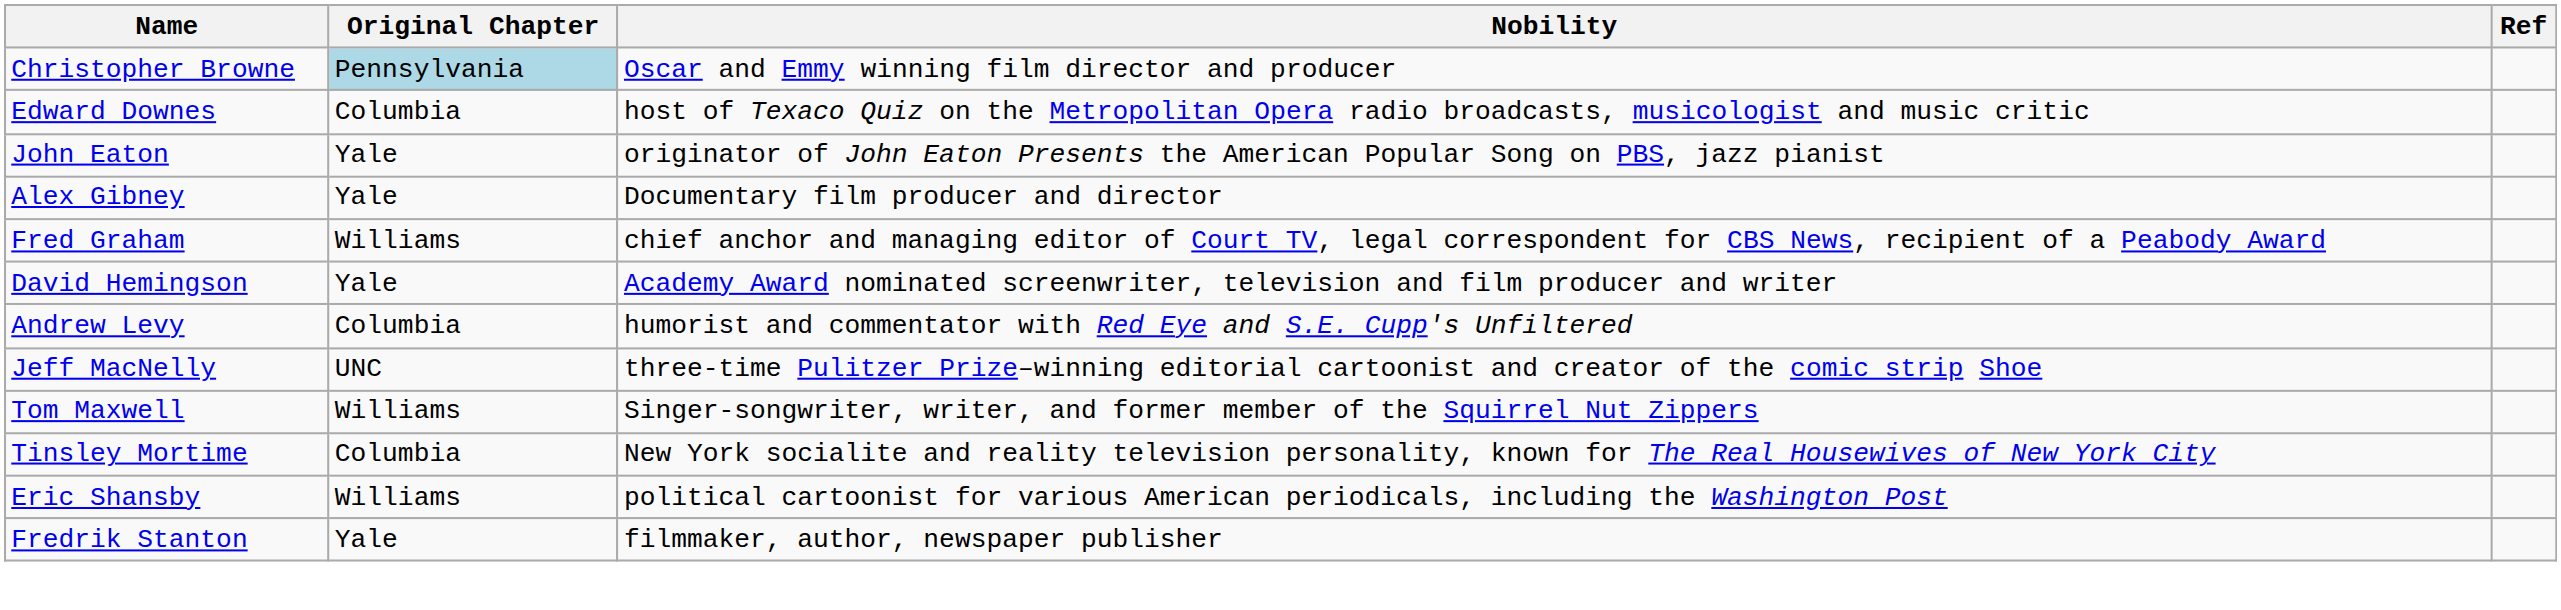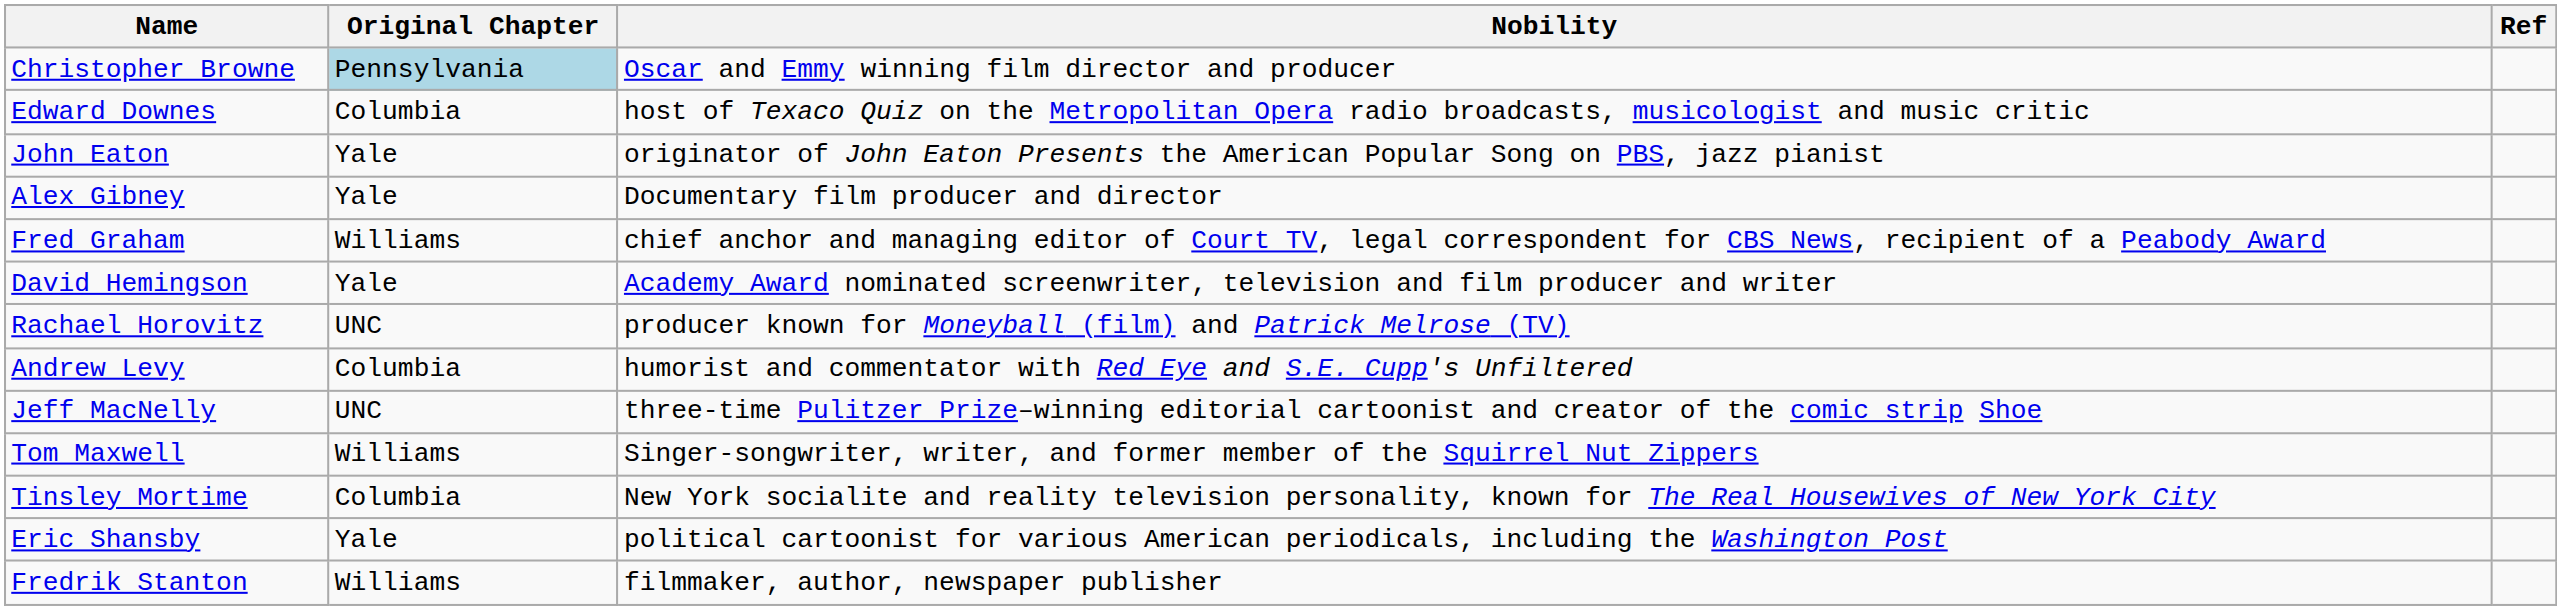+ row: Rachael Horovitz | UNC | producer known for Moneyball (film) and Patrick Melrose (TV)
Eric Shansby | Original Chapter: Williams -> Yale
Fredrik Stanton | Original Chapter: Yale -> Williams
